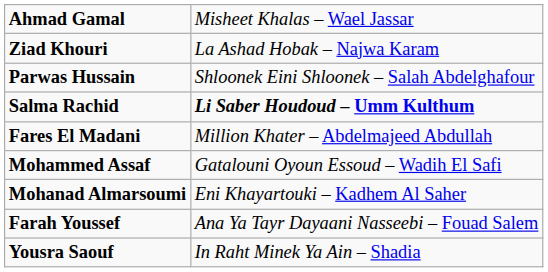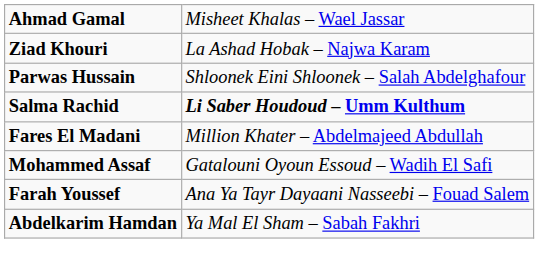- row: Mohanad Almarsoumi | Eni Khayartouki – Kadhem Al Saher
- row: Yousra Saouf | In Raht Minek Ya Ain – Shadia
+ row: Abdelkarim Hamdan | Ya Mal El Sham – Sabah Fakhri
